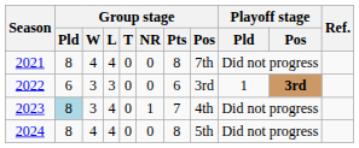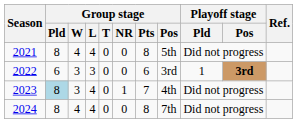2021 | Group stage / Pos: 7th -> 5th
2024 | Group stage / Pos: 5th -> 7th
